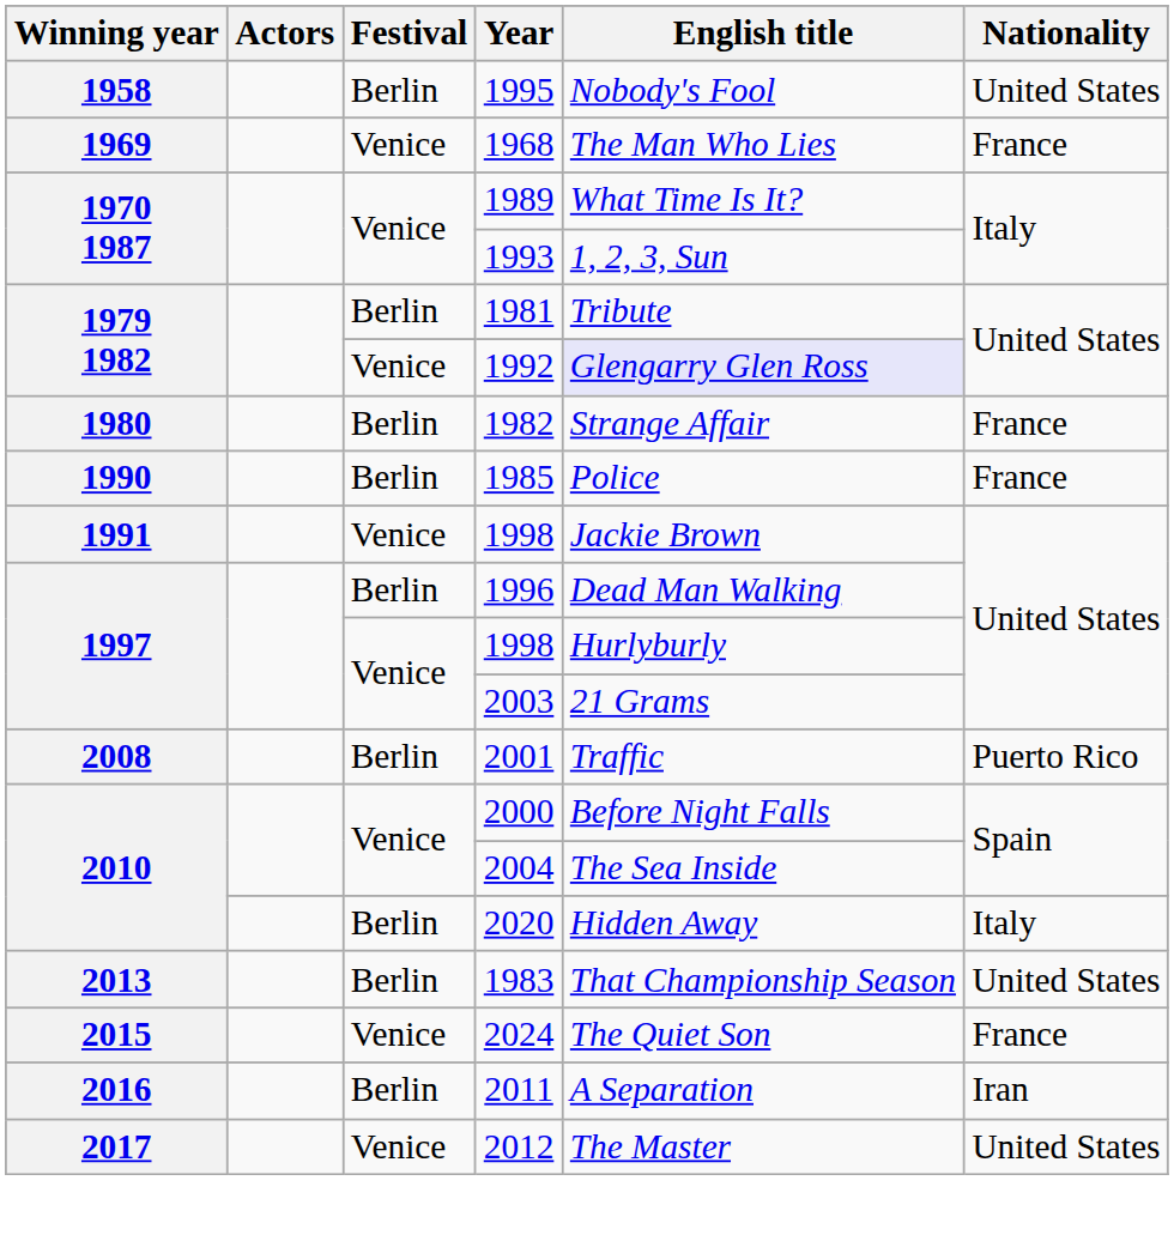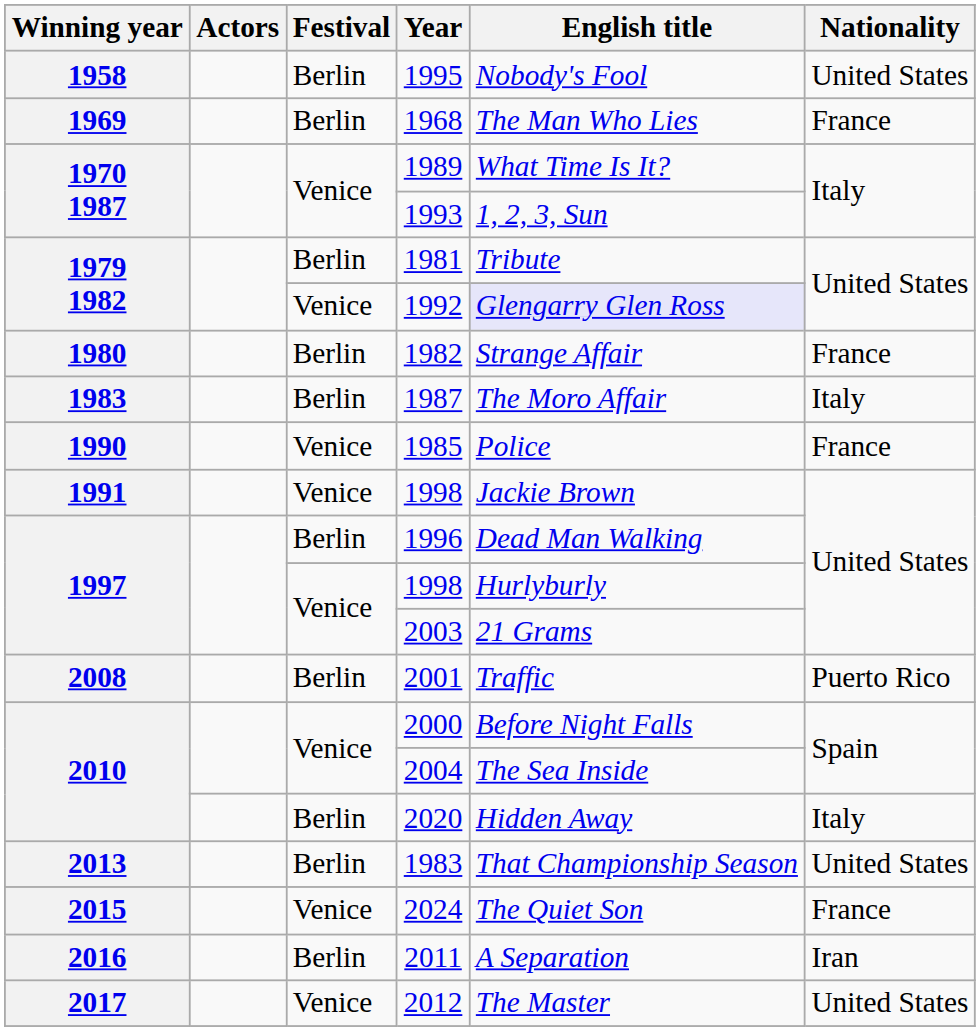1968 | Festival: Venice -> Berlin
+ row: 1983 | Berlin | 1987 | The Moro Affair | Italy
1985 | Festival: Berlin -> Venice
